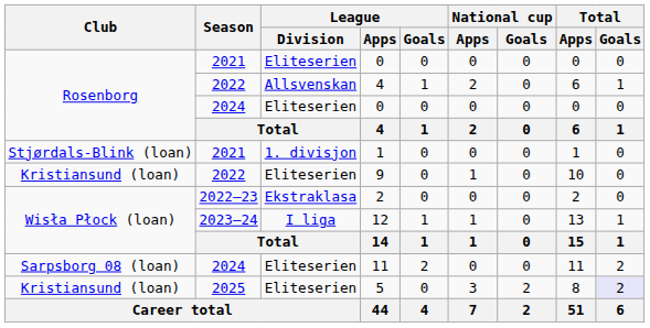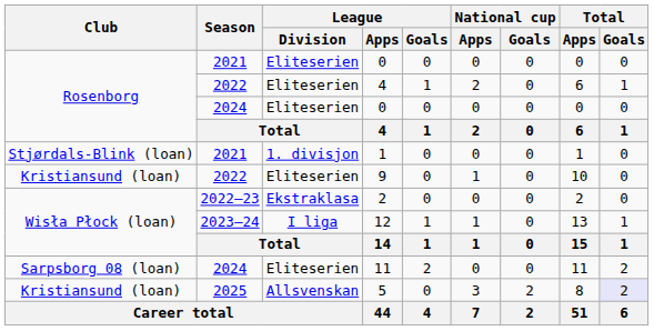2022 / 4 | League / Division: Allsvenskan -> Eliteserien
5 | League / Division: Eliteserien -> Allsvenskan
